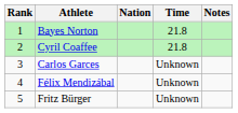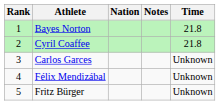columns swapped: Time <-> Notes
